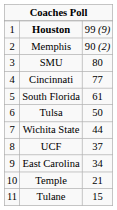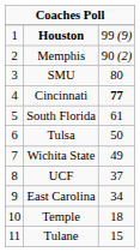Cincinnati | column 3: normal -> bold
Wichita State | column 3: 44 -> 49
Temple | column 3: 21 -> 18
